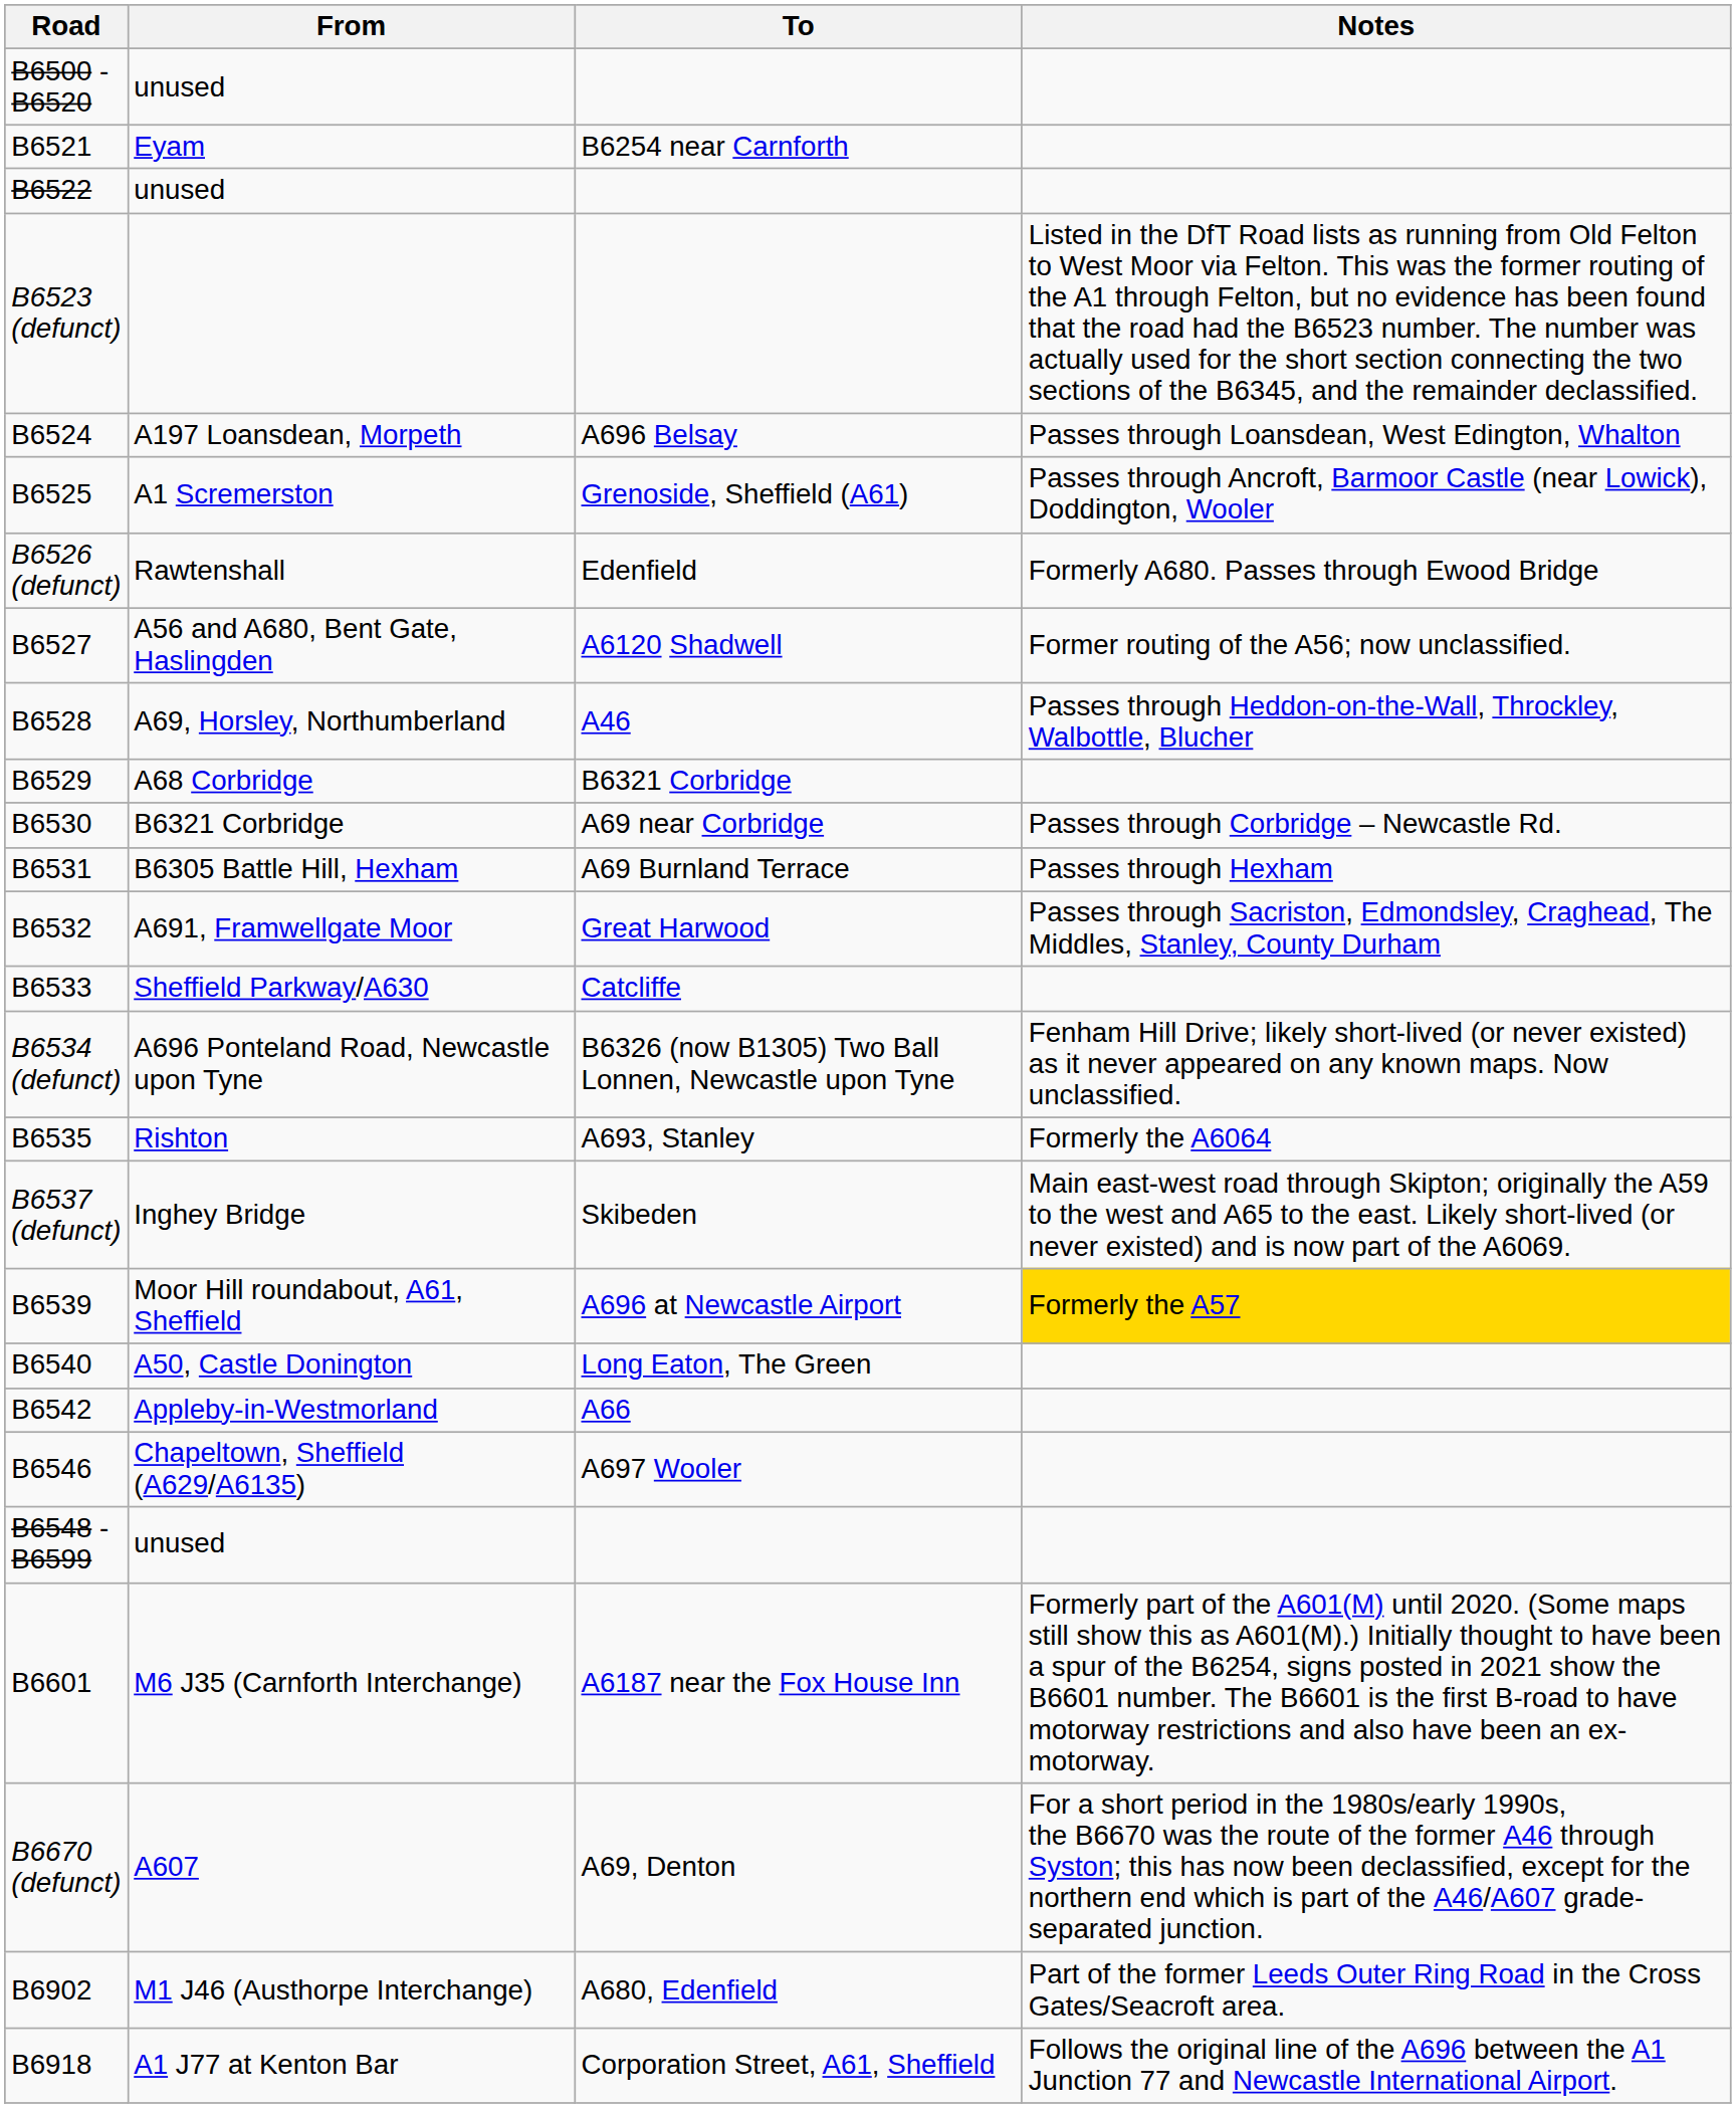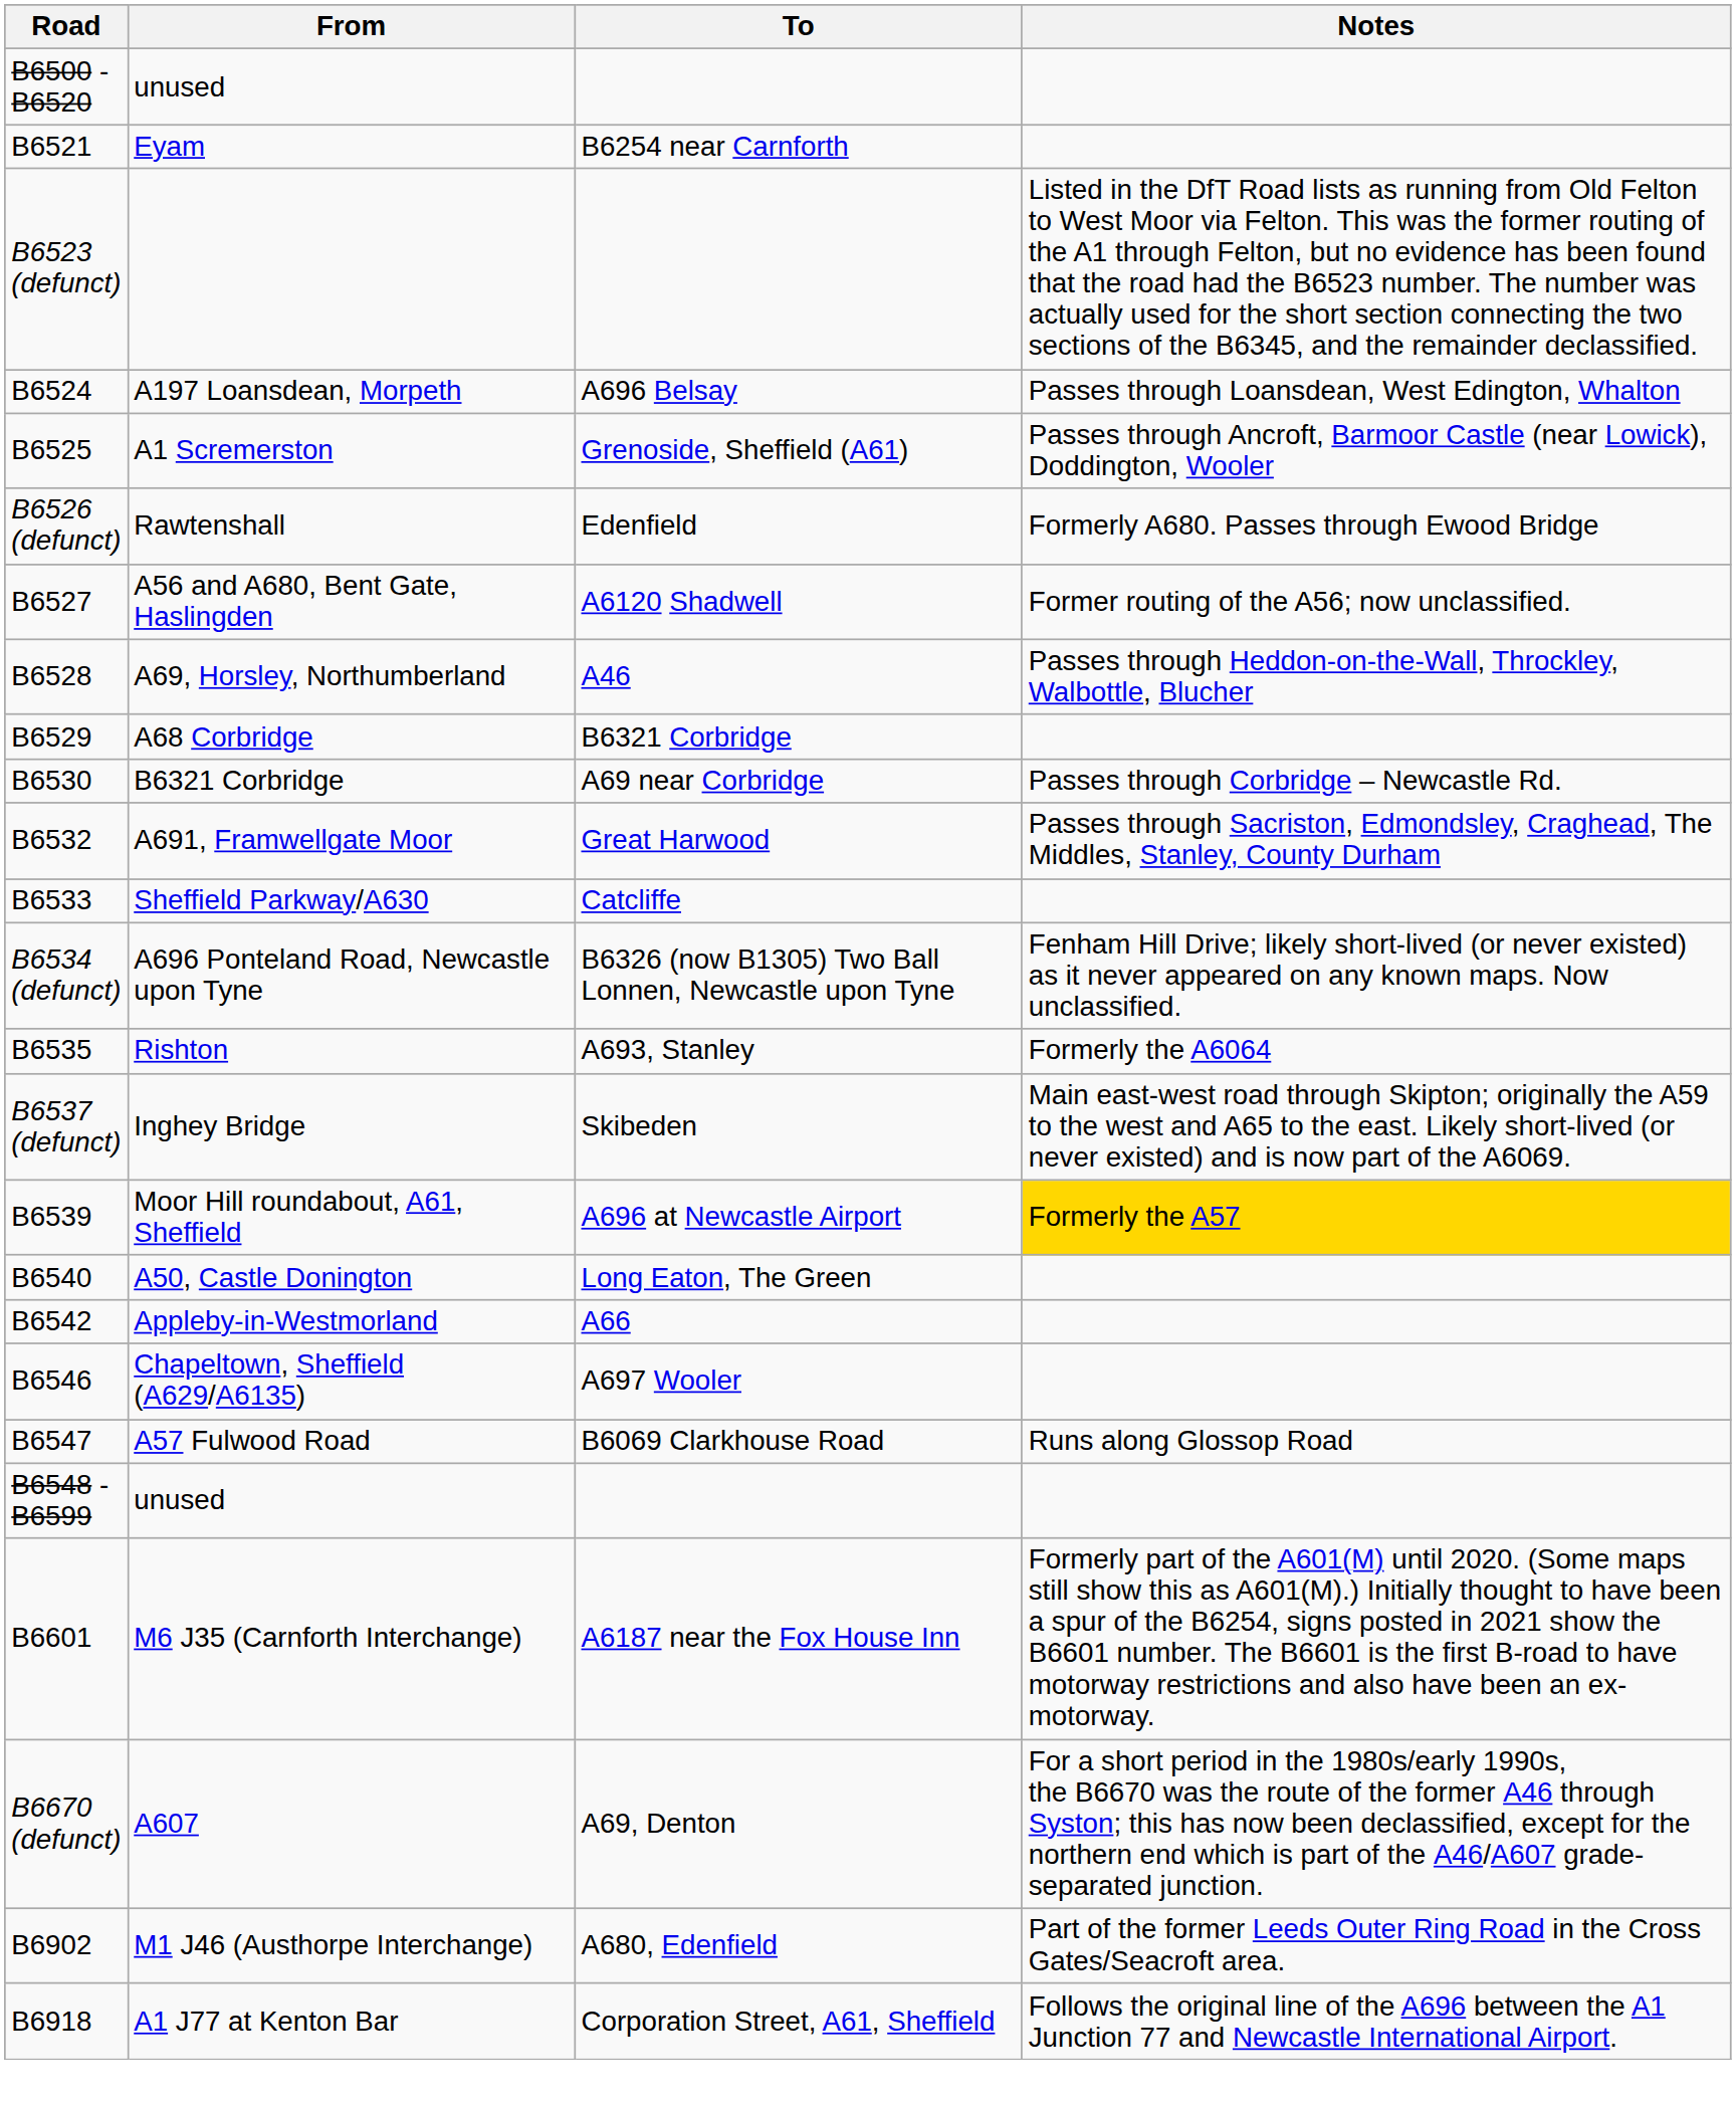- row: B6522 | unused
- row: B6531 | B6305 Battle Hill, Hexham | A69 Burnland Terrace | Passes through Hexham
+ row: B6547 | A57 Fulwood Road | B6069 Clarkhouse Road | Runs along Glossop Road
